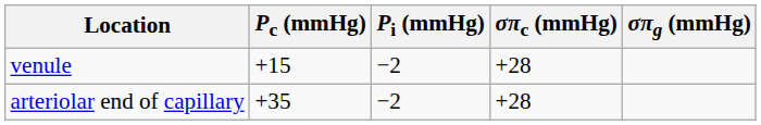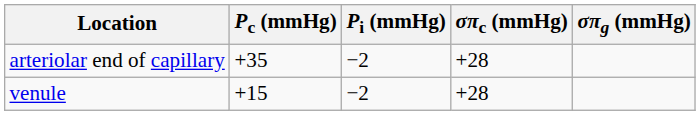rows swapped: arteriolar end of capillary <-> venule
